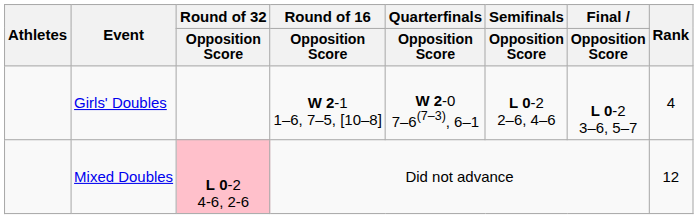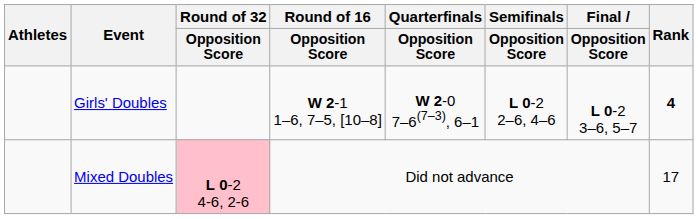Girls' Doubles | Rank: normal -> bold
Mixed Doubles | Rank: 12 -> 17
